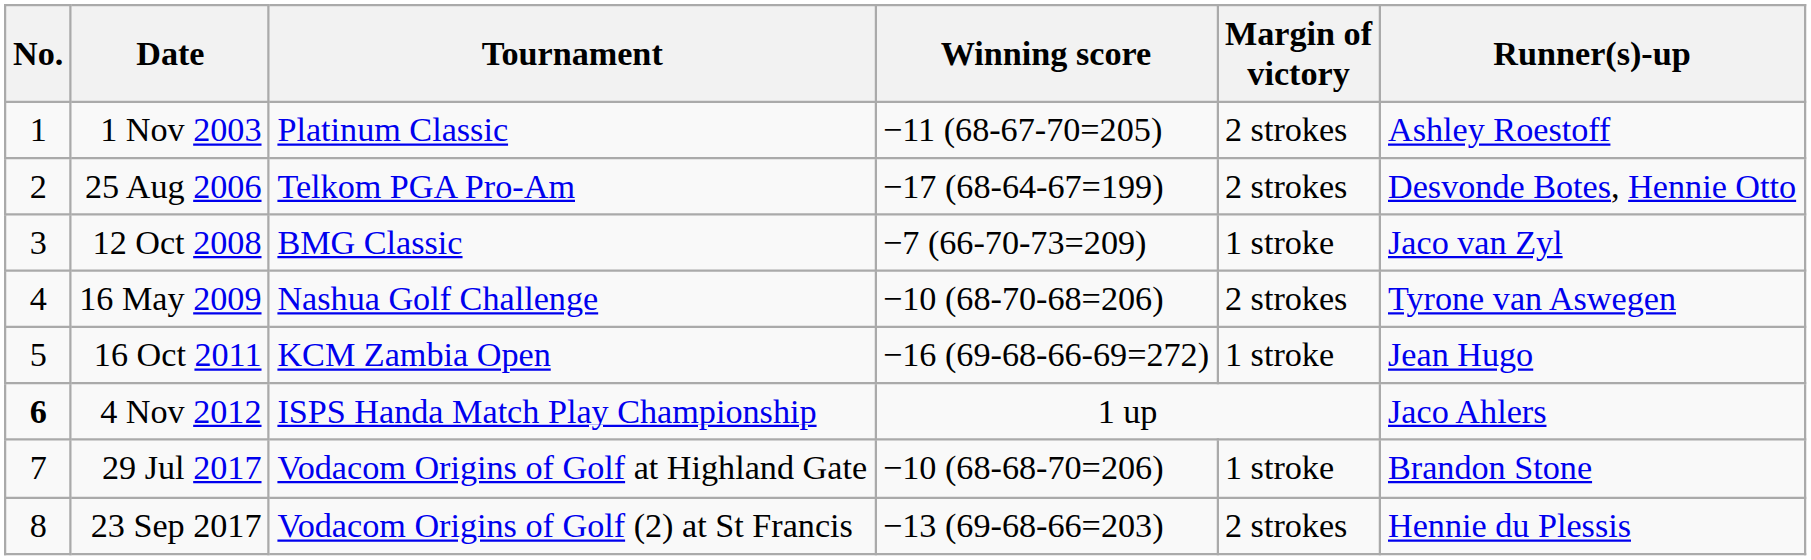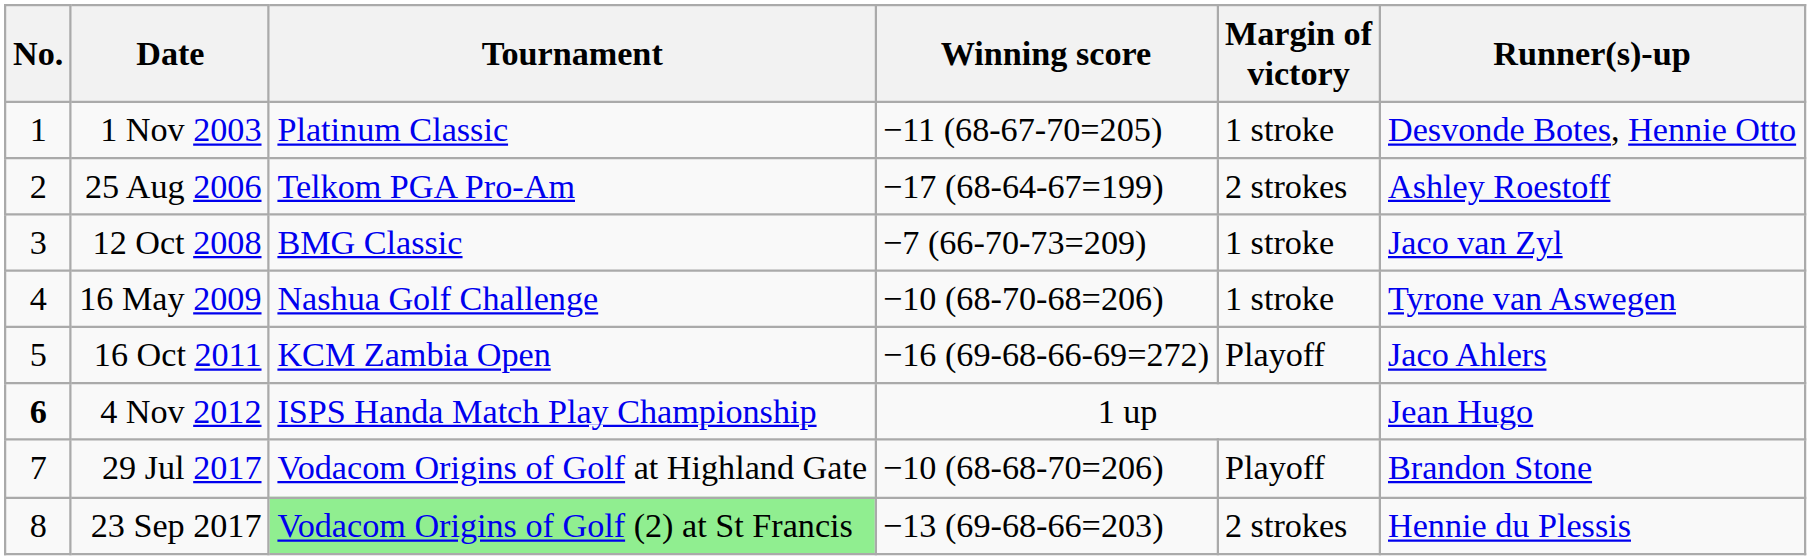1 Nov 2003 | Margin of victory: 2 strokes -> 1 stroke
1 Nov 2003 | Runner(s)-up: Ashley Roestoff -> Desvonde Botes, Hennie Otto
25 Aug 2006 | Runner(s)-up: Desvonde Botes, Hennie Otto -> Ashley Roestoff
16 May 2009 | Margin of victory: 2 strokes -> 1 stroke
16 Oct 2011 | Margin of victory: 1 stroke -> Playoff
16 Oct 2011 | Runner(s)-up: Jean Hugo -> Jaco Ahlers
4 Nov 2012 | Runner(s)-up: Jaco Ahlers -> Jean Hugo
29 Jul 2017 | Margin of victory: 1 stroke -> Playoff
23 Sep 2017 | Tournament: no background -> lightgreen background
